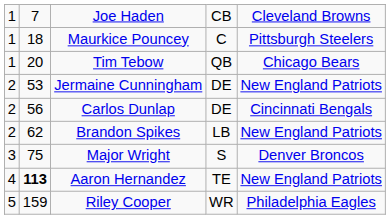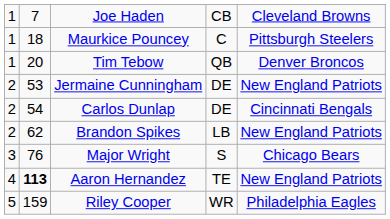Tim Tebow | column 5: Chicago Bears -> Denver Broncos
Carlos Dunlap | column 2: 56 -> 54
Major Wright | column 2: 75 -> 76
Major Wright | column 5: Denver Broncos -> Chicago Bears
